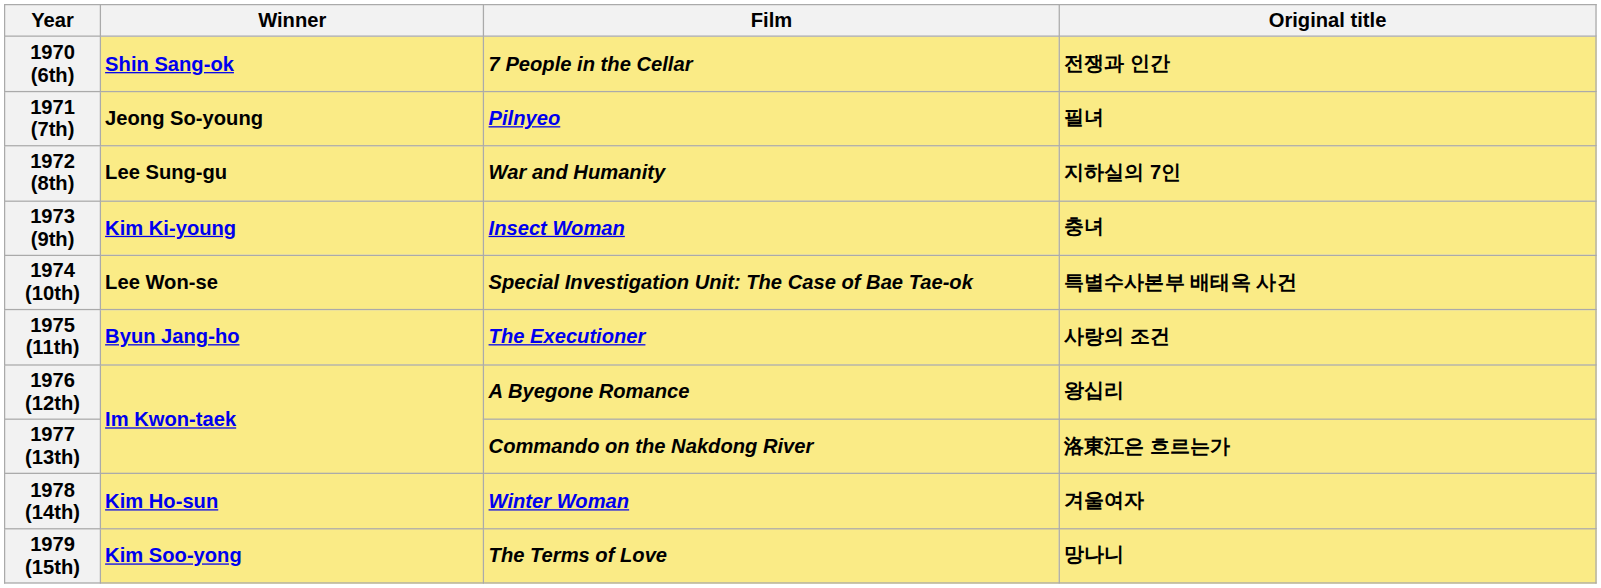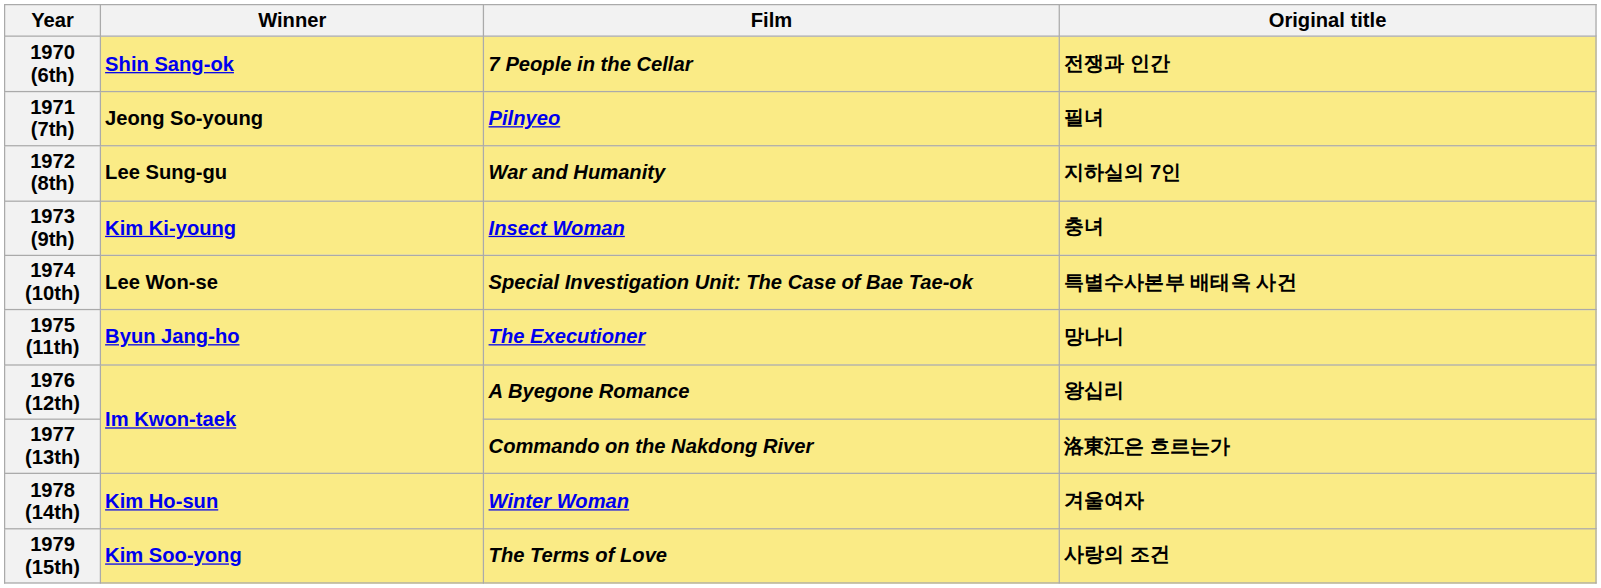1975 (11th) | Original title: 사랑의 조건 -> 망나니
1979 (15th) | Original title: 망나니 -> 사랑의 조건
